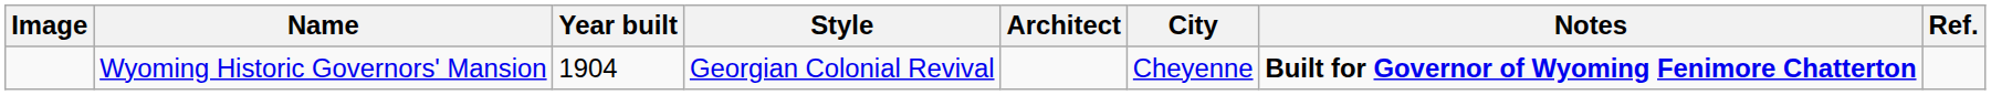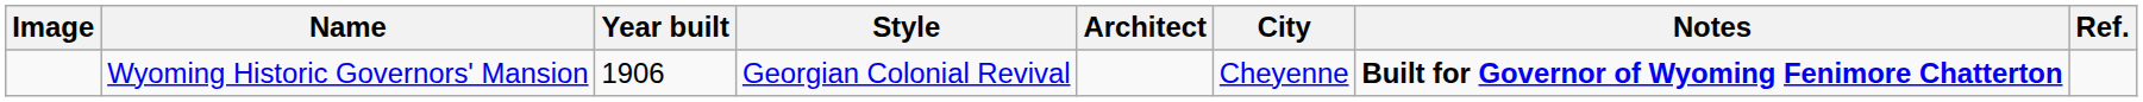Wyoming Historic Governors' Mansion | Year built: 1904 -> 1906
